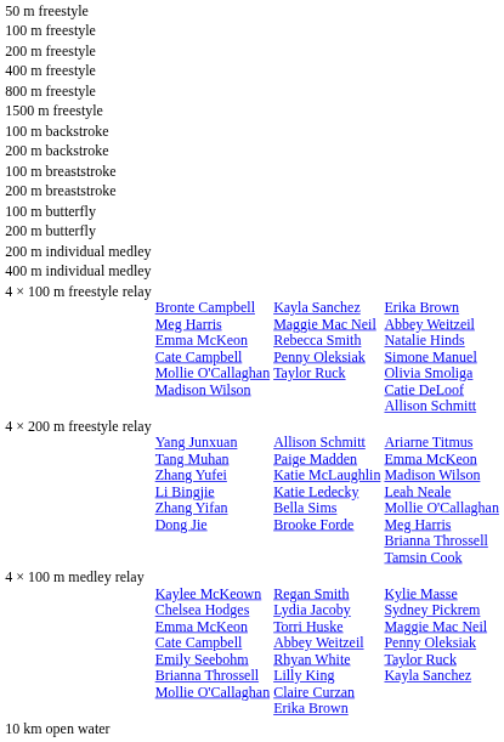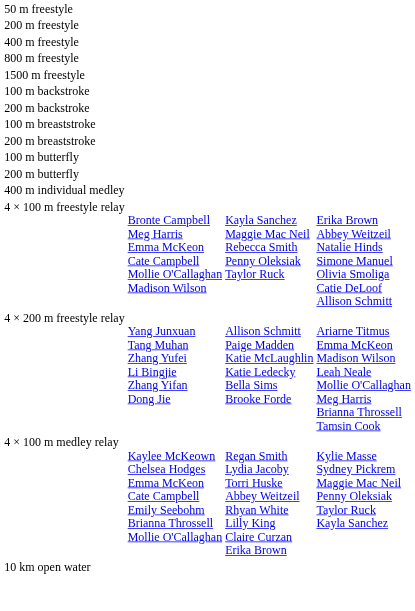- row: 100 m freestyle
- row: 200 m individual medley
